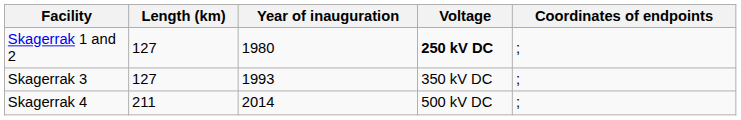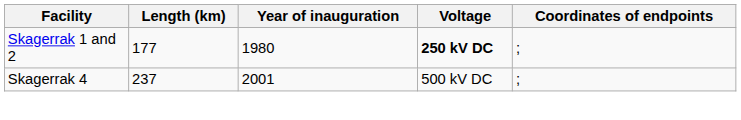Skagerrak 1 and 2 | Length (km): 127 -> 177
- row: Skagerrak 3 | 127 | 1993 | 350 kV DC | ;
Skagerrak 4 | Length (km): 211 -> 237
Skagerrak 4 | Year of inauguration: 2014 -> 2001
